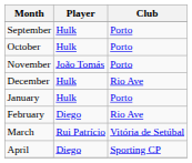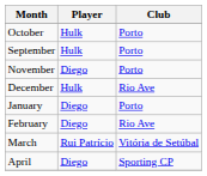rows swapped: September <-> October
November | Player: João Tomás -> Diego
January | Player: Hulk -> Diego
